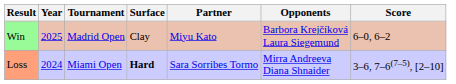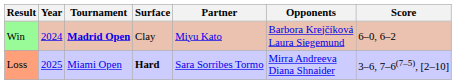Win | Year: 2025 -> 2024
Win | Tournament: normal -> bold
Loss | Year: 2024 -> 2025
